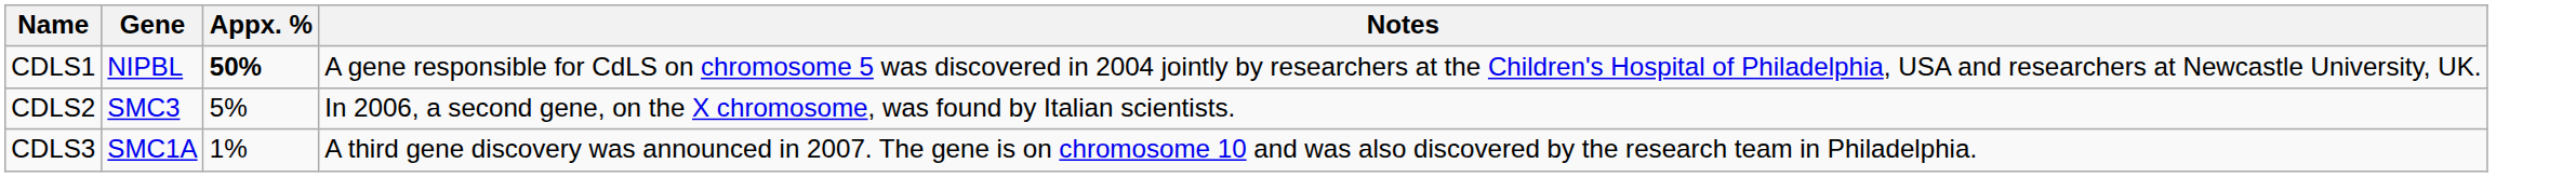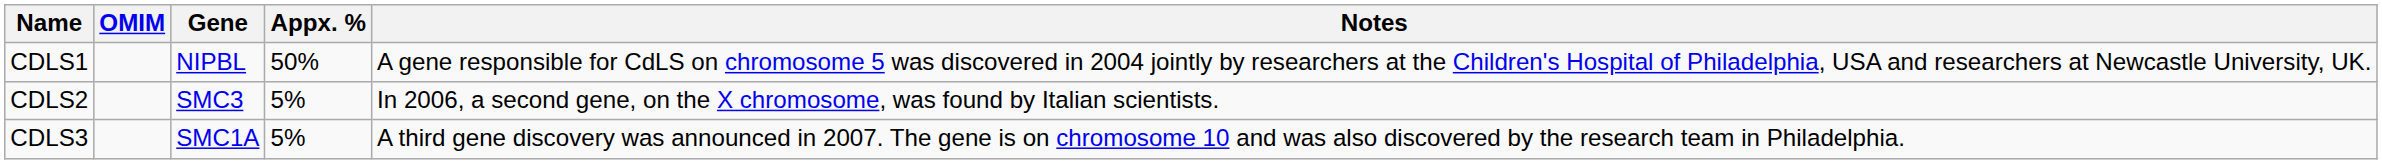+ column: OMIM
CDLS1 | Appx. %: bold -> normal
CDLS3 | Appx. %: 1% -> 5%
